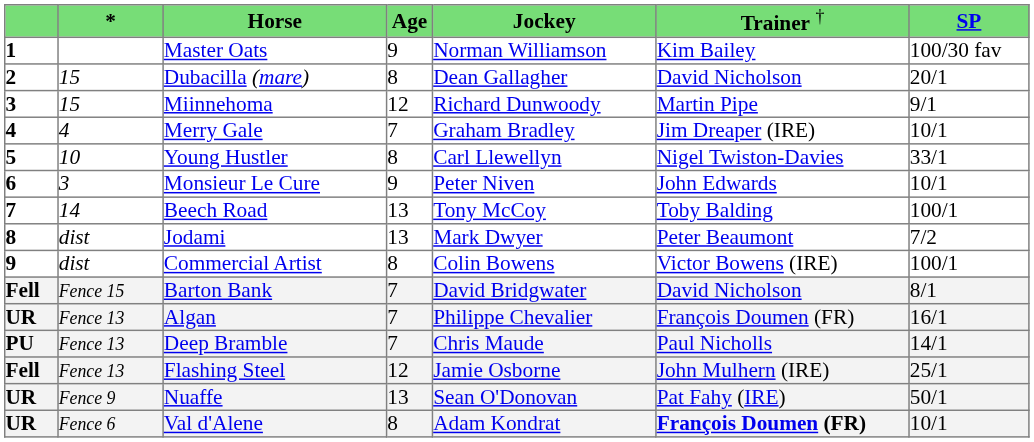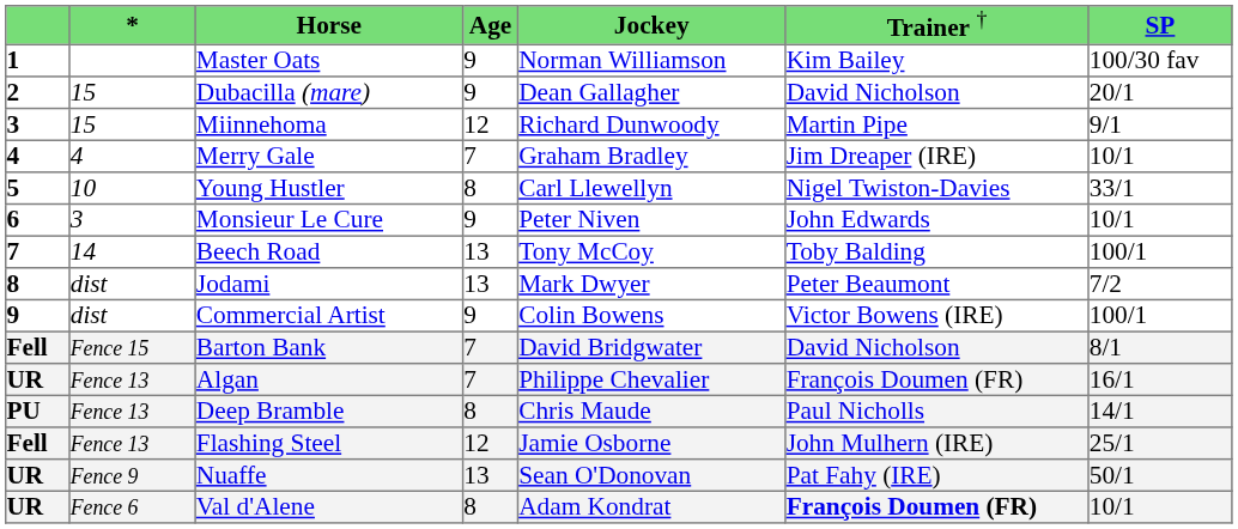Dubacilla (mare) | column 4: 8 -> 9
Commercial Artist | column 4: 8 -> 9
Deep Bramble | column 4: 7 -> 8
